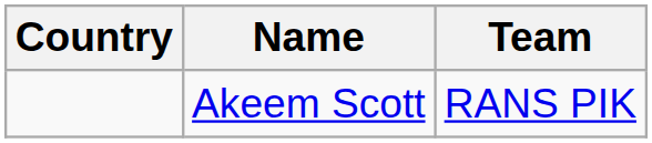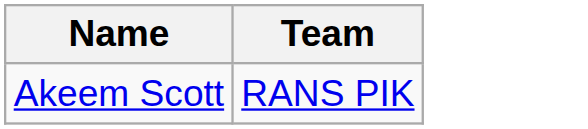- column: Country
